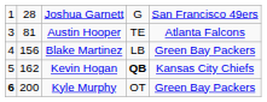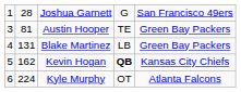Austin Hooper | column 5: Atlanta Falcons -> Green Bay Packers
Blake Martinez | column 2: 156 -> 131
Kyle Murphy | column 1: bold -> normal
Kyle Murphy | column 2: 200 -> 224
Kyle Murphy | column 5: Green Bay Packers -> Atlanta Falcons
